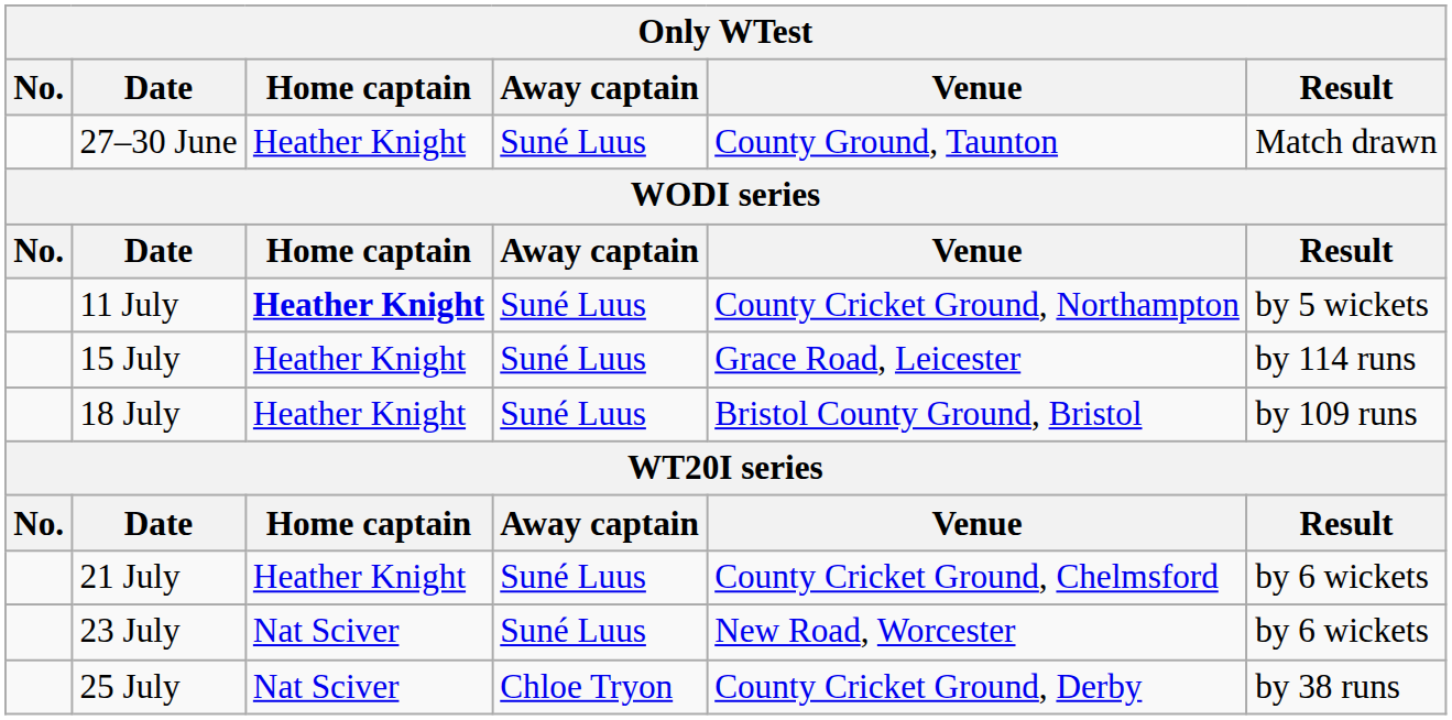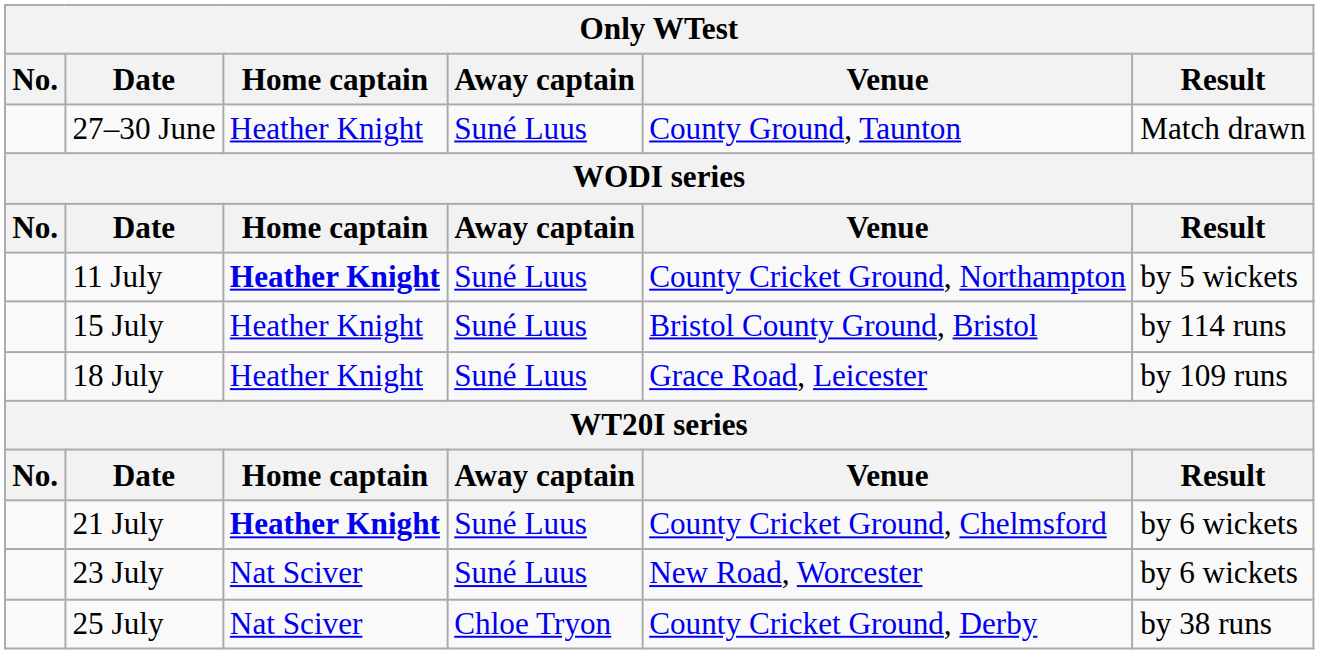15 July | Venue: Grace Road, Leicester -> Bristol County Ground, Bristol
18 July | Venue: Bristol County Ground, Bristol -> Grace Road, Leicester
21 July | Home captain: normal -> bold
